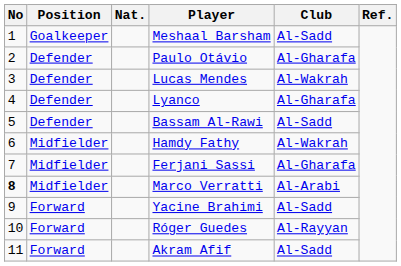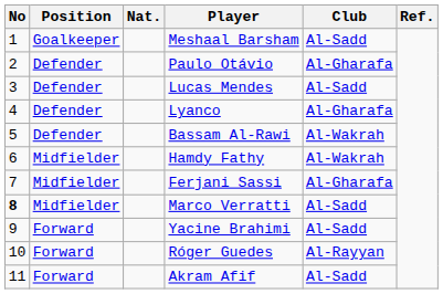Lucas Mendes | Club: Al-Wakrah -> Al-Sadd
Bassam Al-Rawi | Club: Al-Sadd -> Al-Wakrah
Marco Verratti | Club: Al-Arabi -> Al-Sadd
